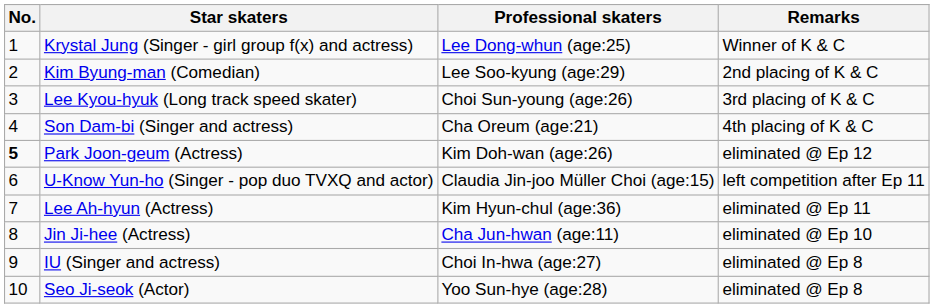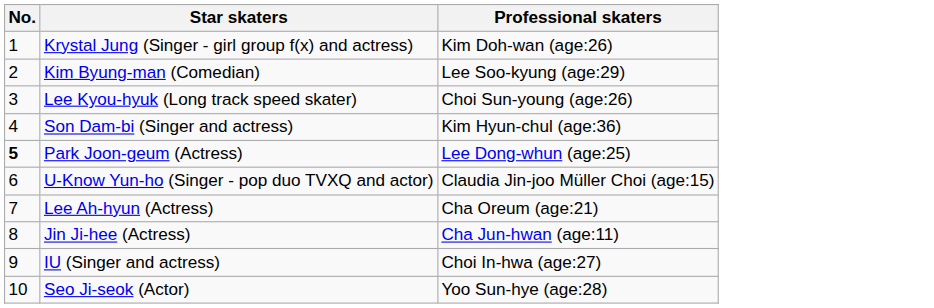- column: Remarks | Winner of K & C | 2nd placing of K & C | 3rd placing of K & C | 4th placing of K & C | eliminated @ Ep 12 | left competition after Ep 11 | eliminated @ Ep 11 | eliminated @ Ep 10 | eliminated @ Ep 8 | eliminated @ Ep 8
Krystal Jung (Singer - girl group f(x) and actress) | Professional skaters: Lee Dong-whun (age:25) -> Kim Doh-wan (age:26)
Son Dam-bi (Singer and actress) | Professional skaters: Cha Oreum (age:21) -> Kim Hyun-chul (age:36)
Park Joon-geum (Actress) | Professional skaters: Kim Doh-wan (age:26) -> Lee Dong-whun (age:25)
Lee Ah-hyun (Actress) | Professional skaters: Kim Hyun-chul (age:36) -> Cha Oreum (age:21)
